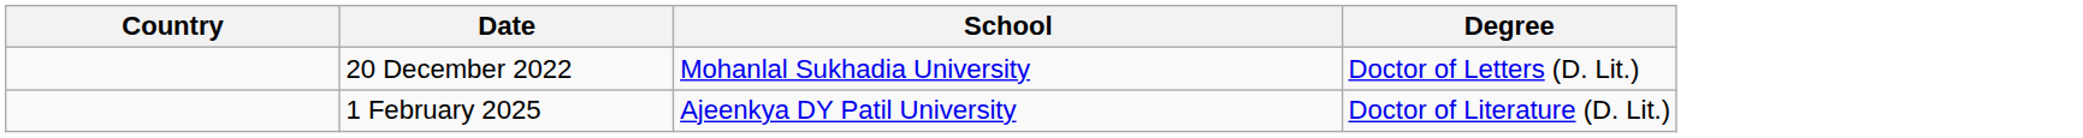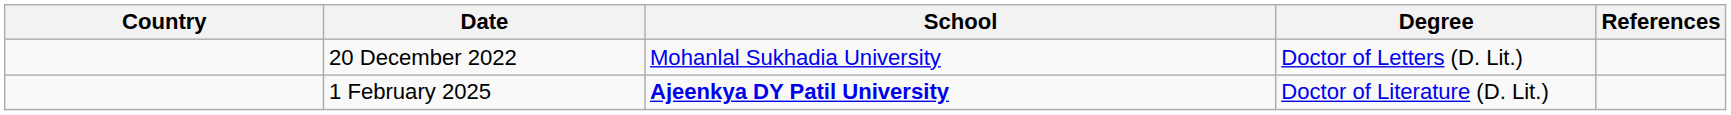+ column: References
1 February 2025 | School: normal -> bold
